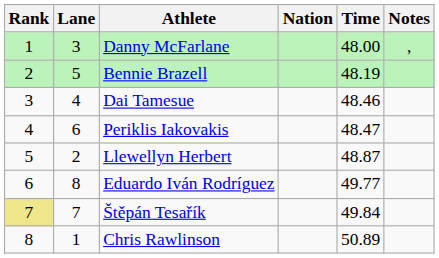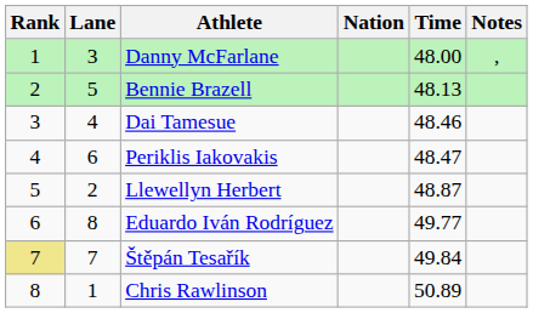Bennie Brazell | Time: 48.19 -> 48.13
